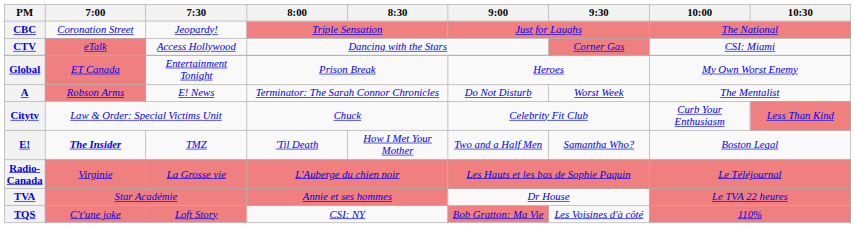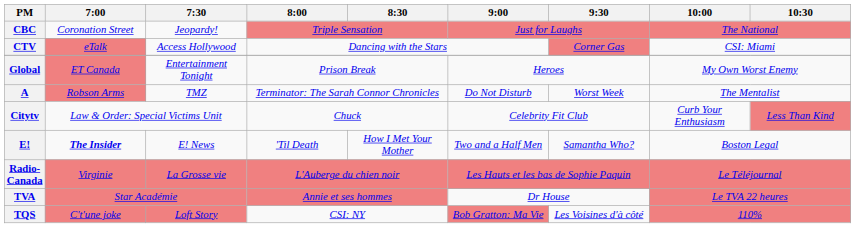A | 7:30: E! News -> TMZ
E! | 7:30: TMZ -> E! News
